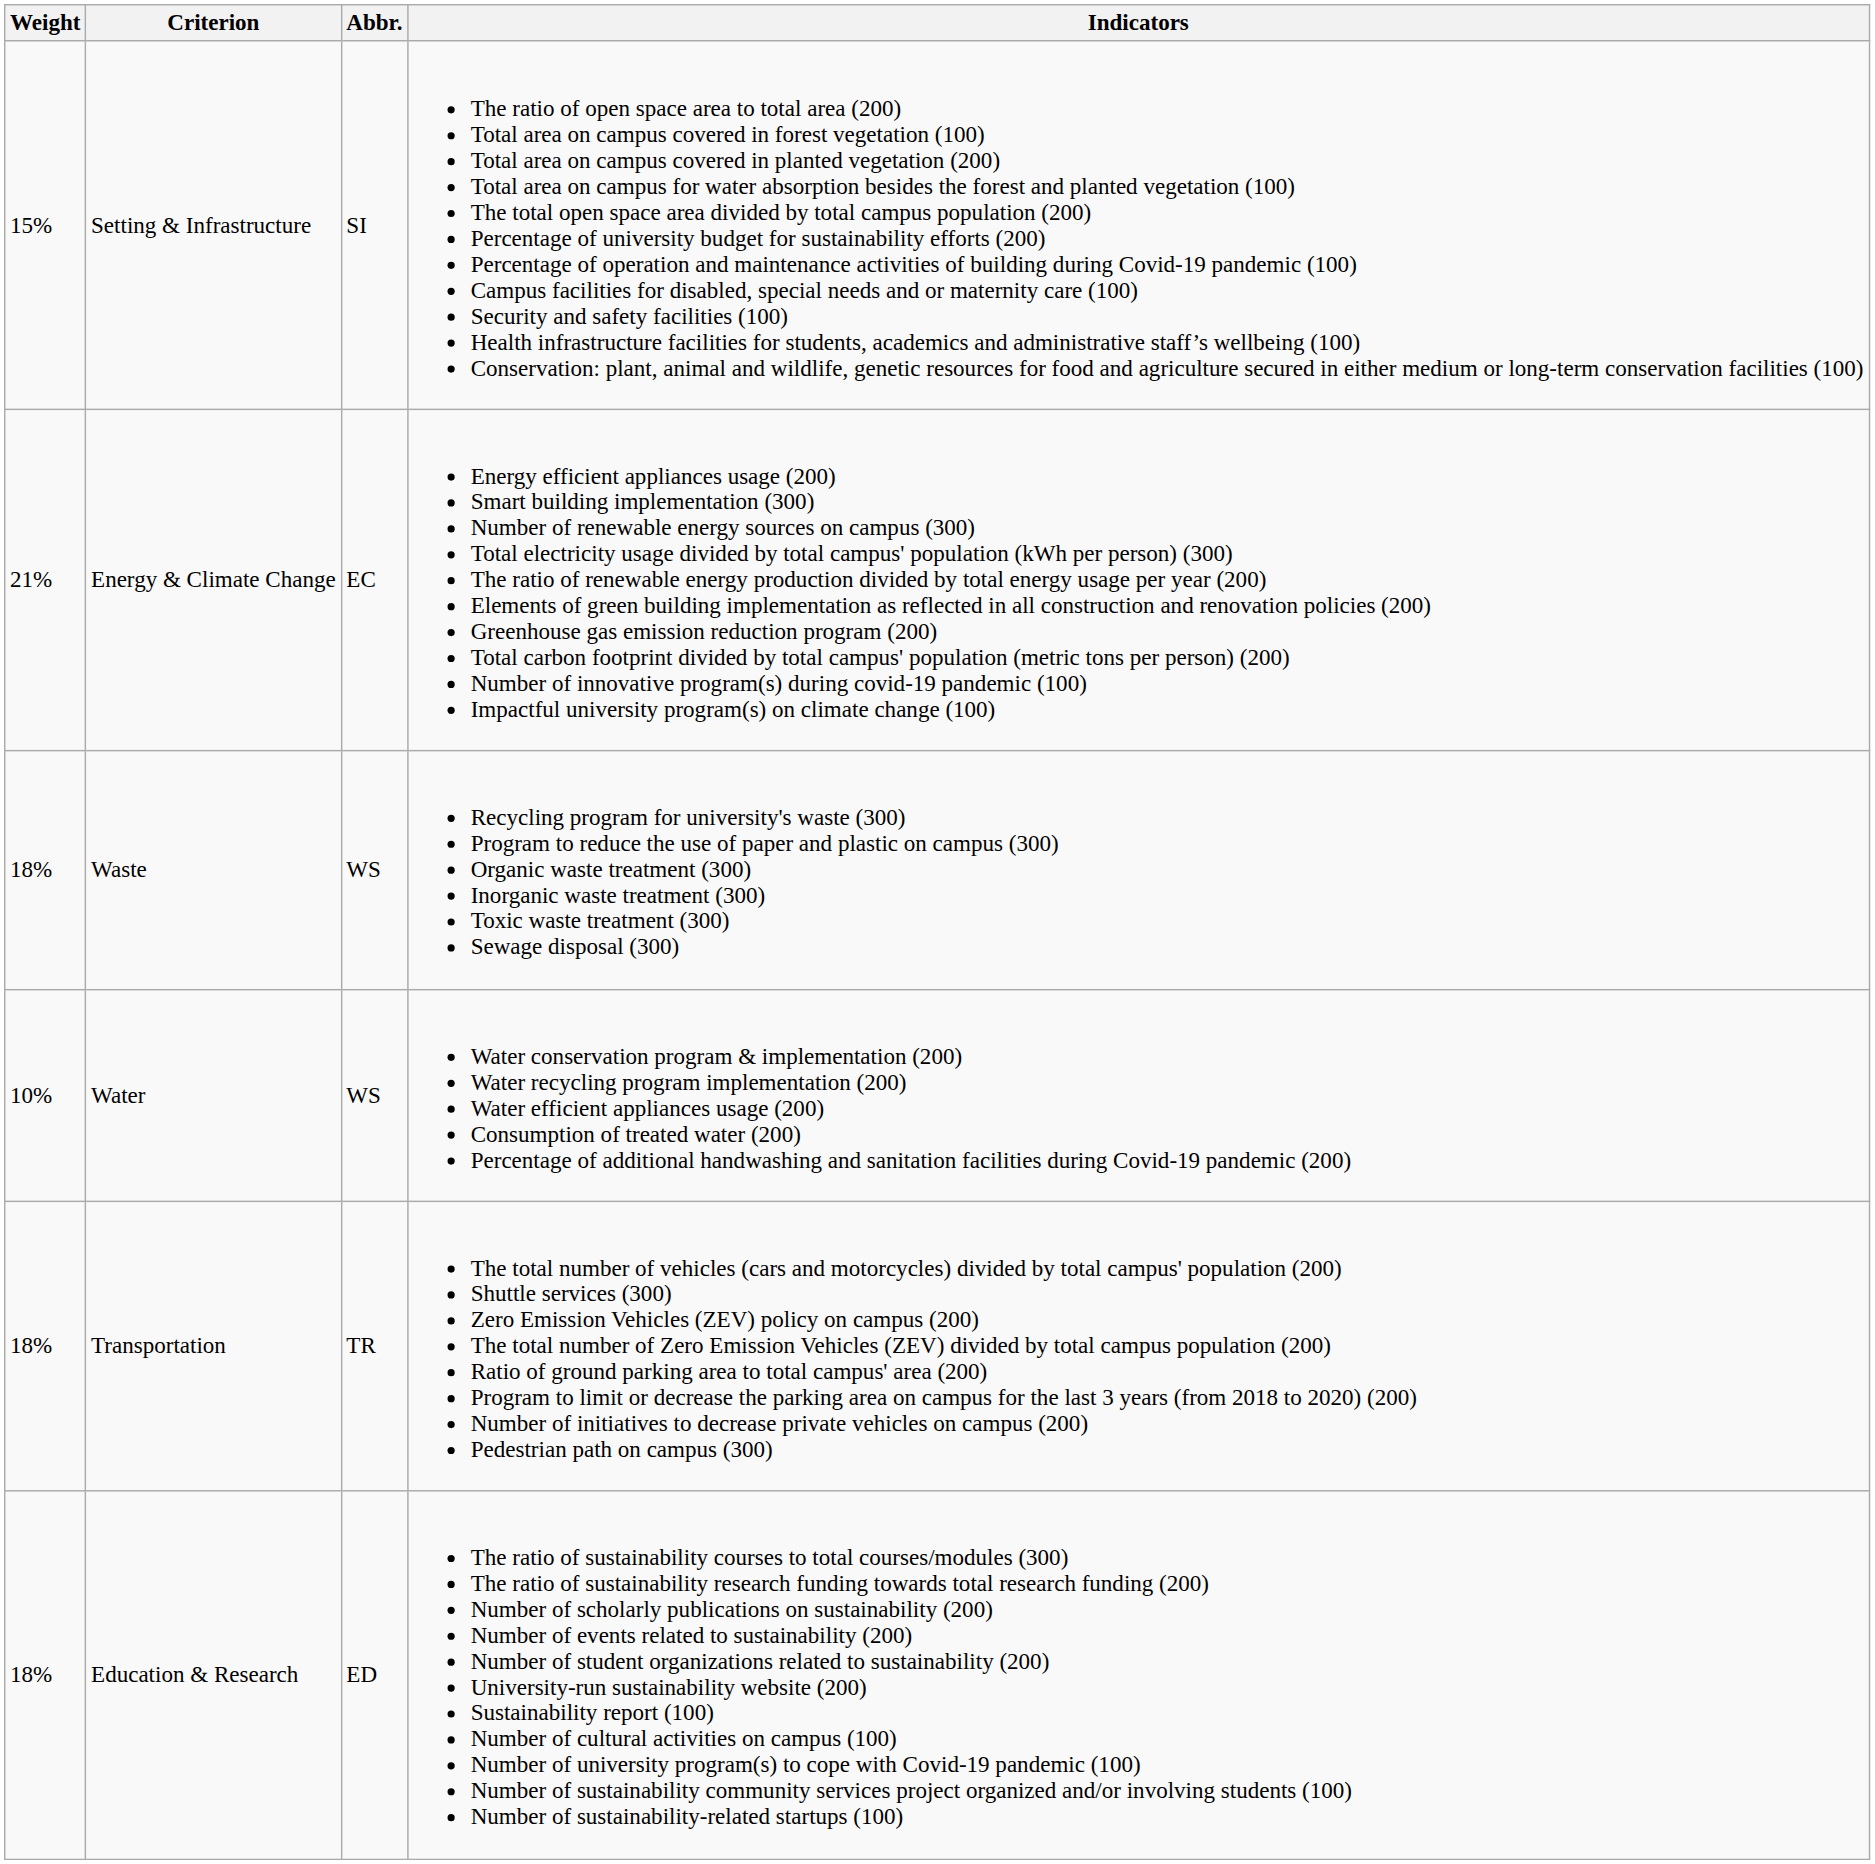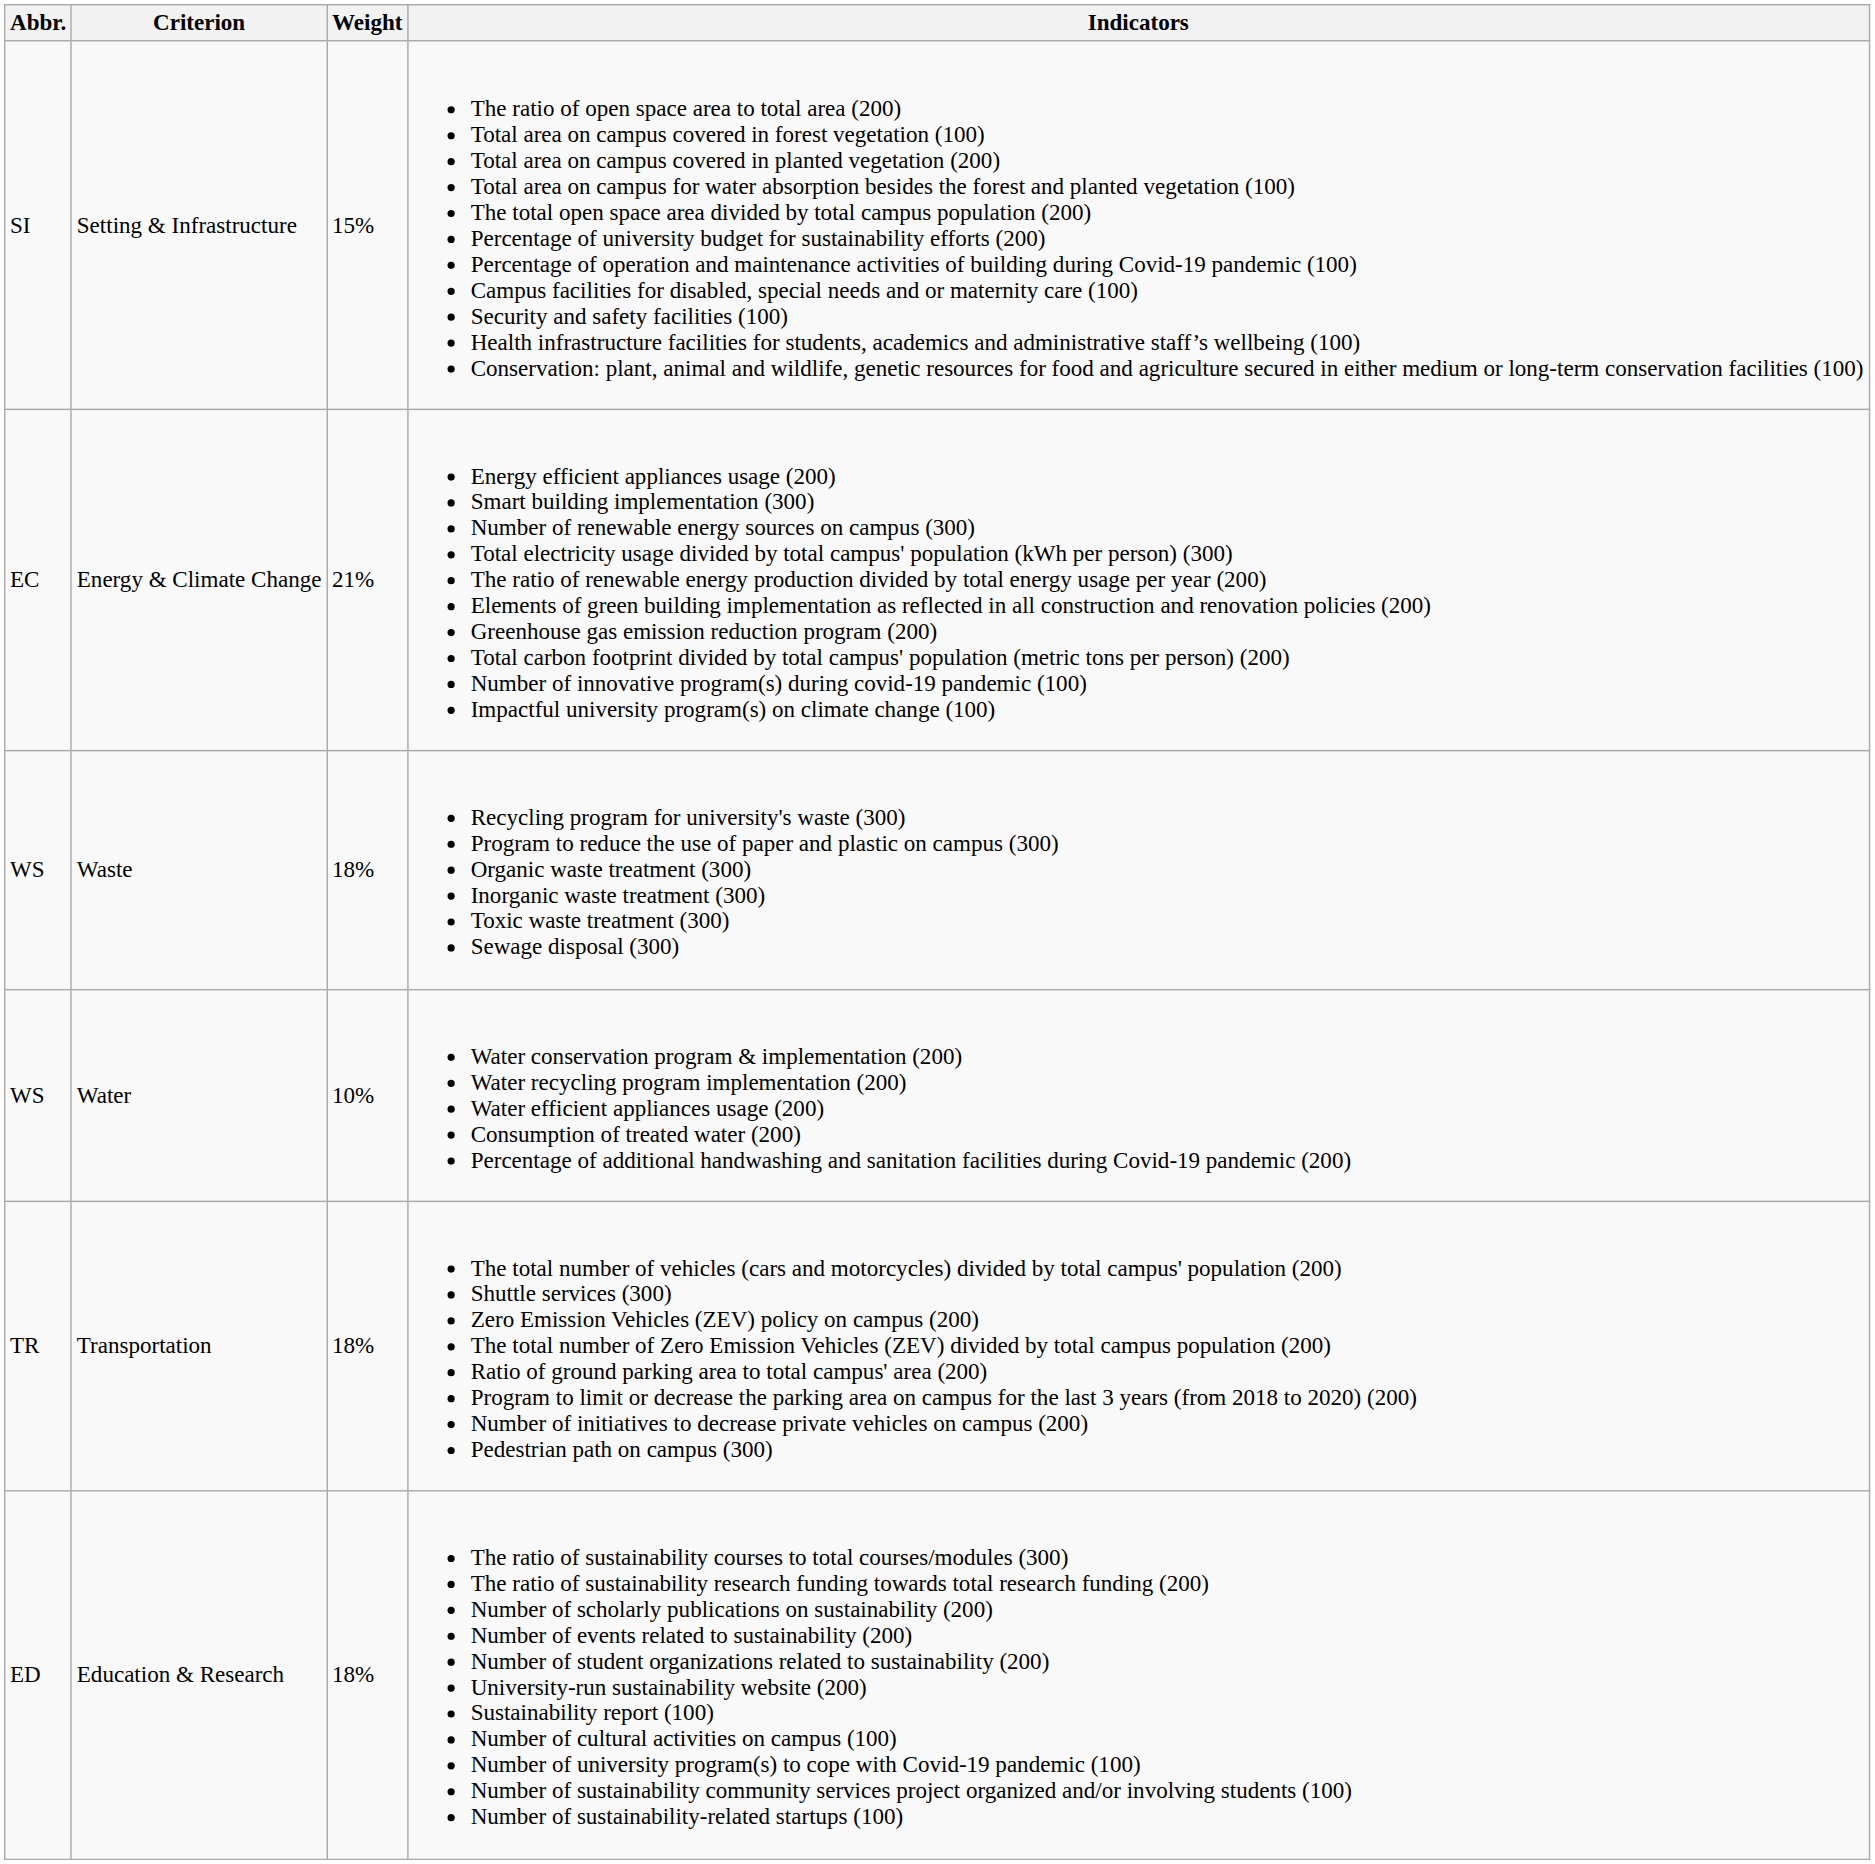columns swapped: Abbr. <-> Weight
